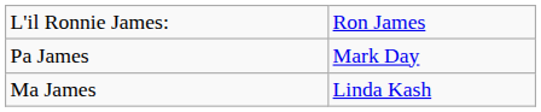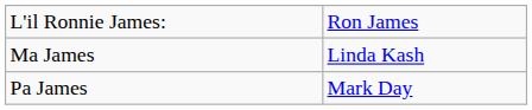rows swapped: Pa James <-> Ma James
